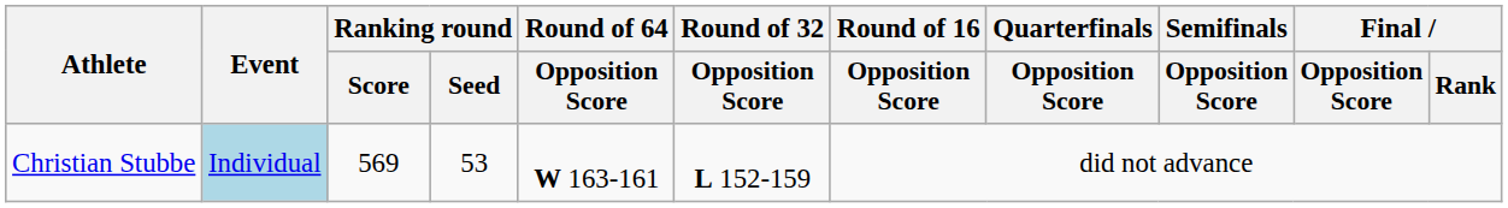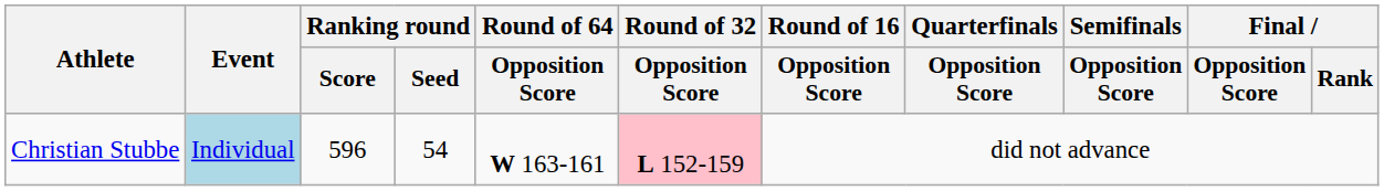Christian Stubbe | Ranking round / Score: 569 -> 596
Christian Stubbe | Ranking round / Seed: 53 -> 54
Christian Stubbe | Round of 32 / Opposition Score: no background -> pink background
